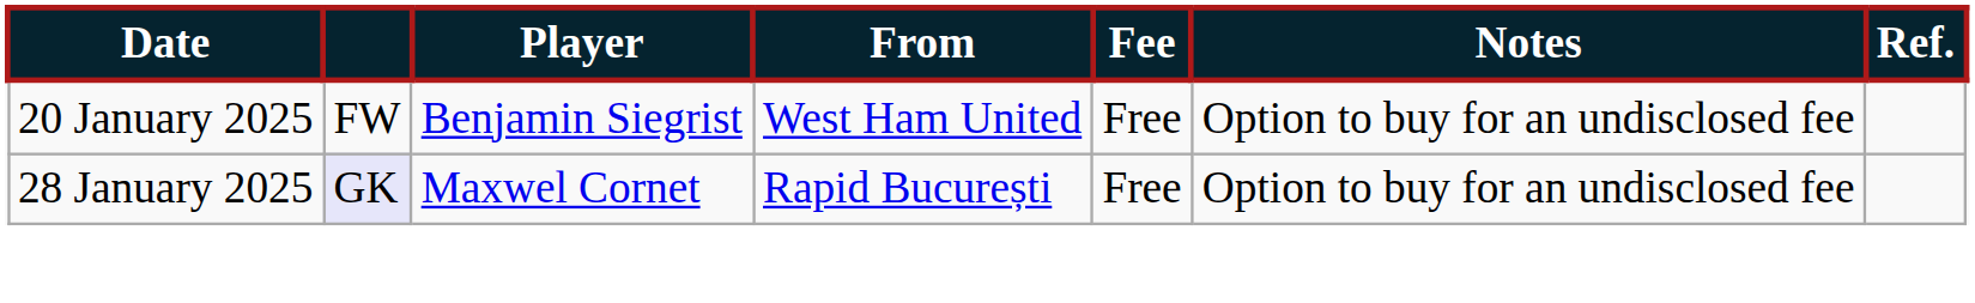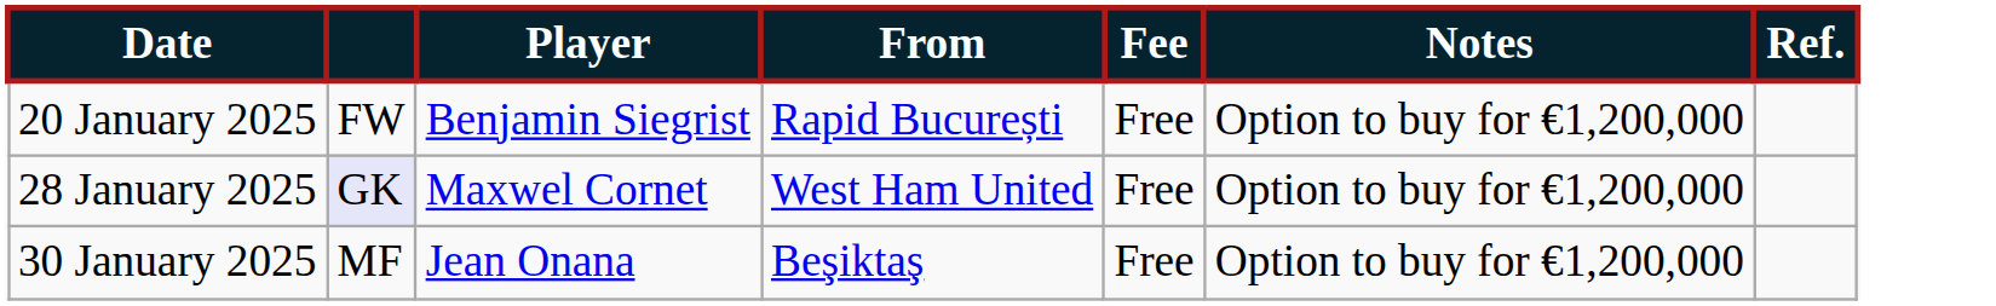20 January 2025 | From: West Ham United -> Rapid București
20 January 2025 | Notes: Option to buy for an undisclosed fee -> Option to buy for €1,200,000
28 January 2025 | From: Rapid București -> West Ham United
28 January 2025 | Notes: Option to buy for an undisclosed fee -> Option to buy for €1,200,000
+ row: 30 January 2025 | MF | Jean Onana | Beşiktaş | Free | Option to buy for €1,200,000
